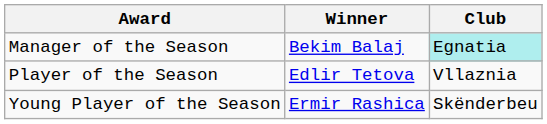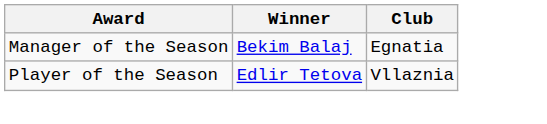Manager of the Season | Club: paleturquoise background -> no background
- row: Young Player of the Season | Ermir Rashica | Skënderbeu
